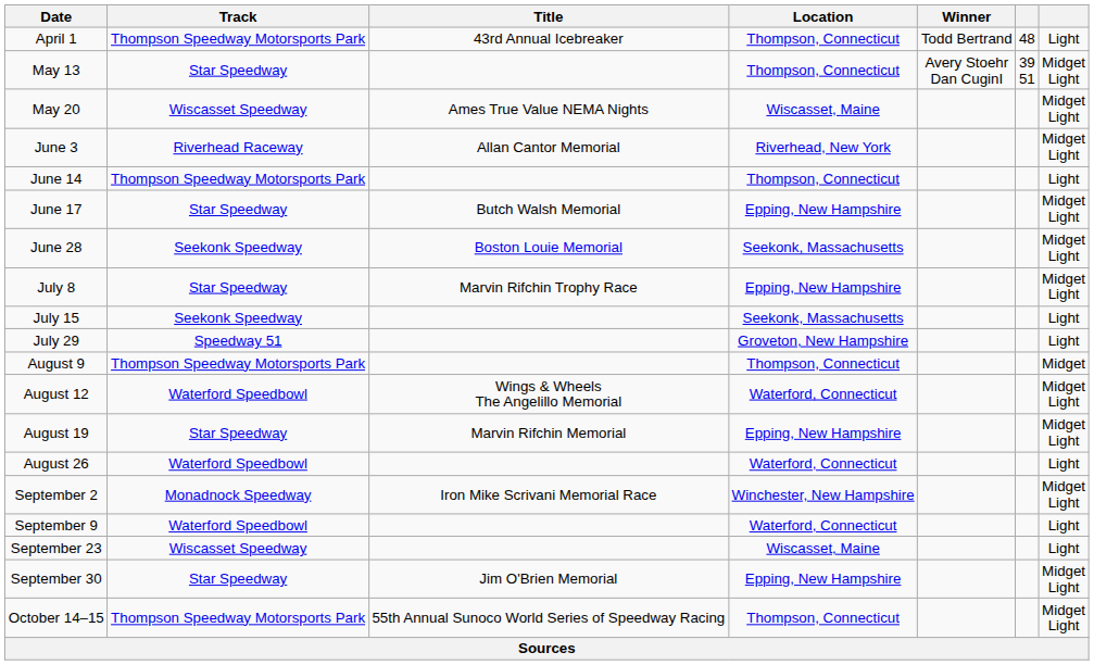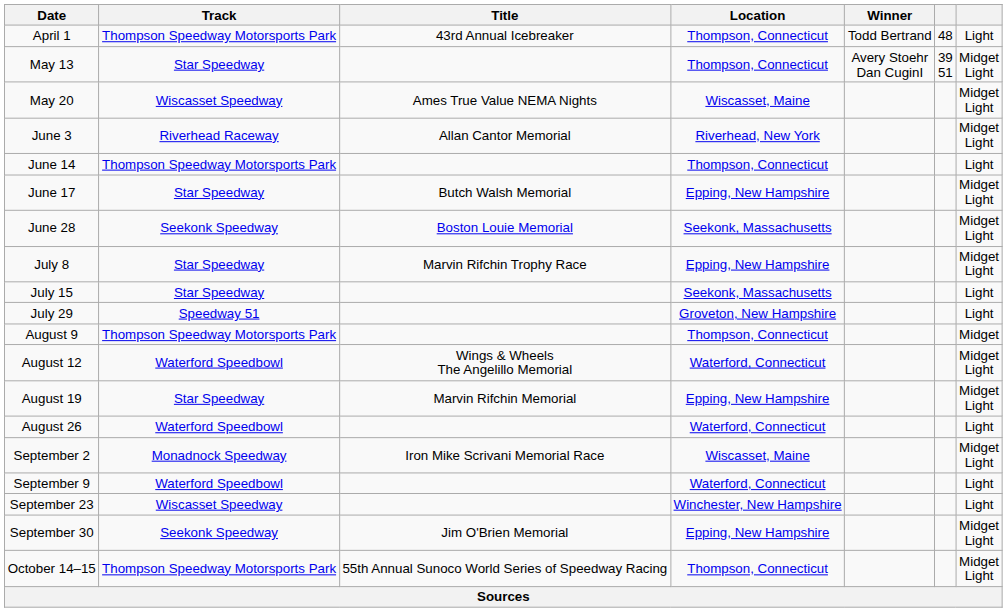July 15 | Track: Seekonk Speedway -> Star Speedway
September 2 | Location: Winchester, New Hampshire -> Wiscasset, Maine
September 23 | Location: Wiscasset, Maine -> Winchester, New Hampshire
September 30 | Track: Star Speedway -> Seekonk Speedway
